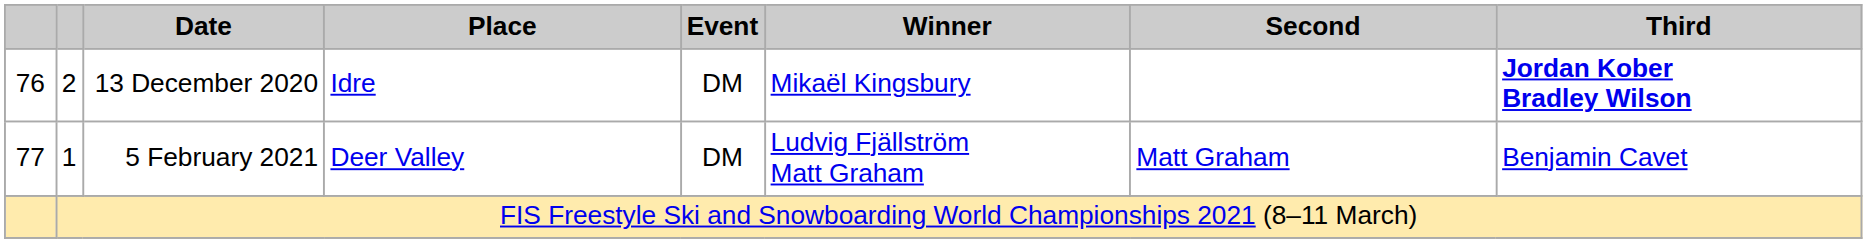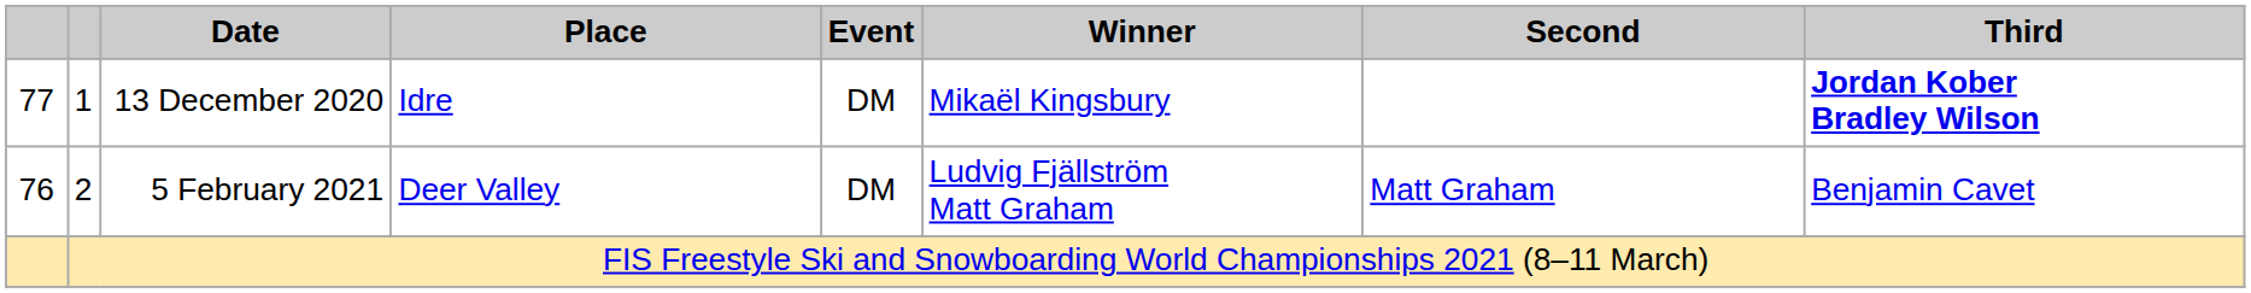13 December 2020 | column 1: 76 -> 77
13 December 2020 | column 2: 2 -> 1
5 February 2021 | column 1: 77 -> 76
5 February 2021 | column 2: 1 -> 2
